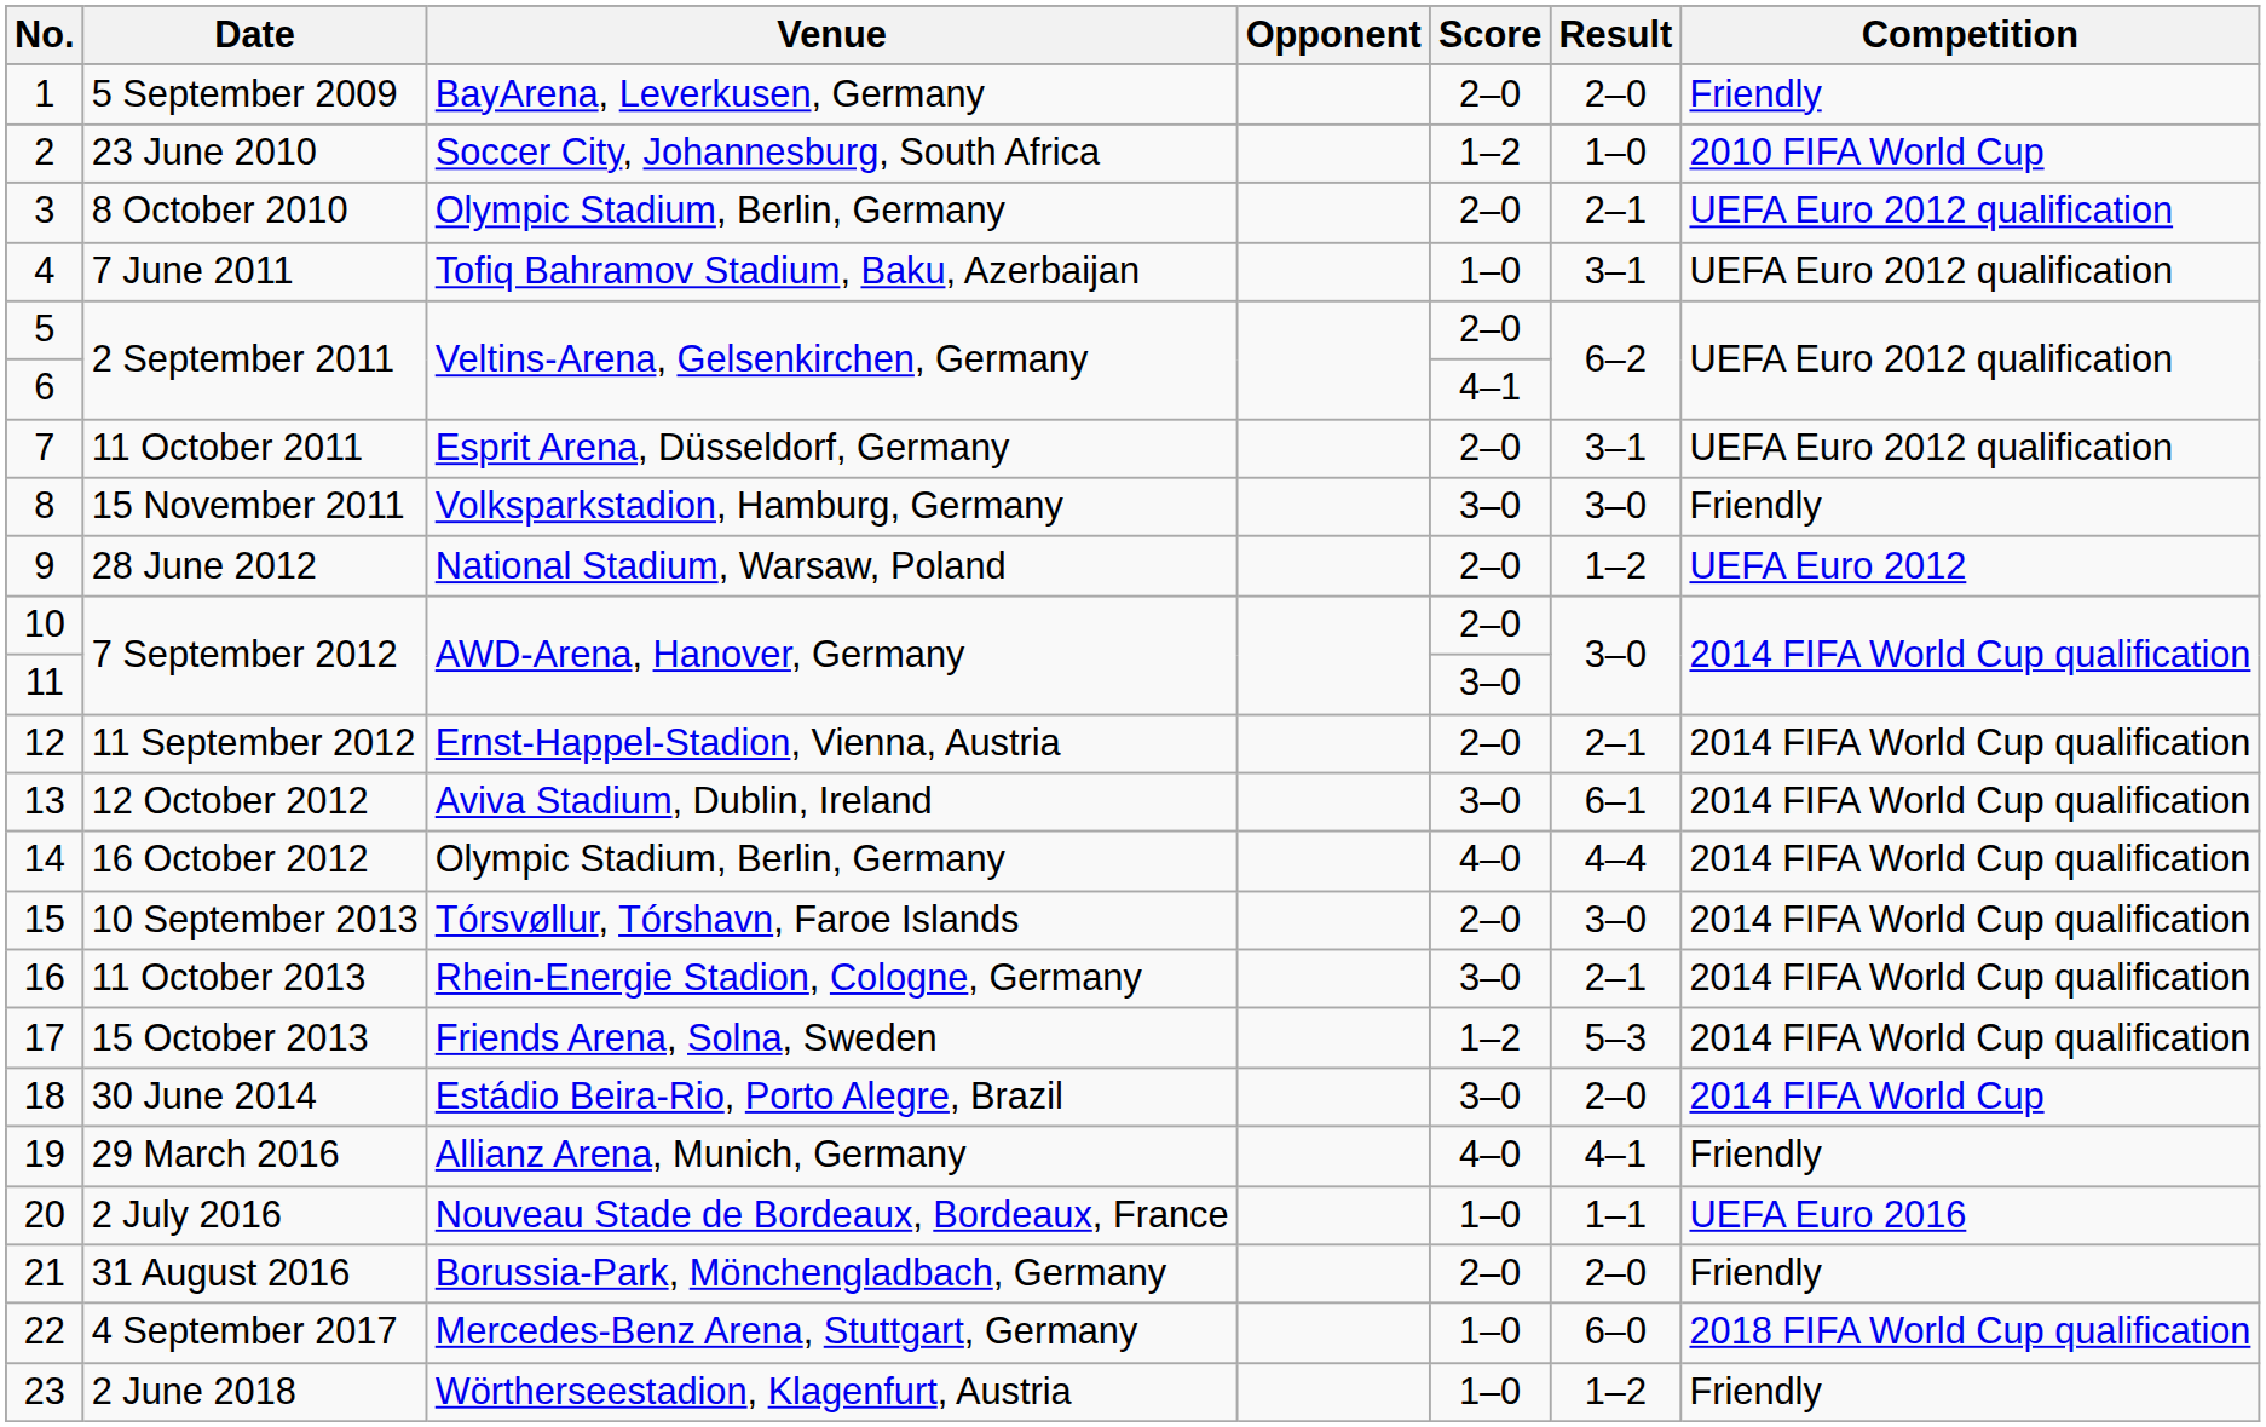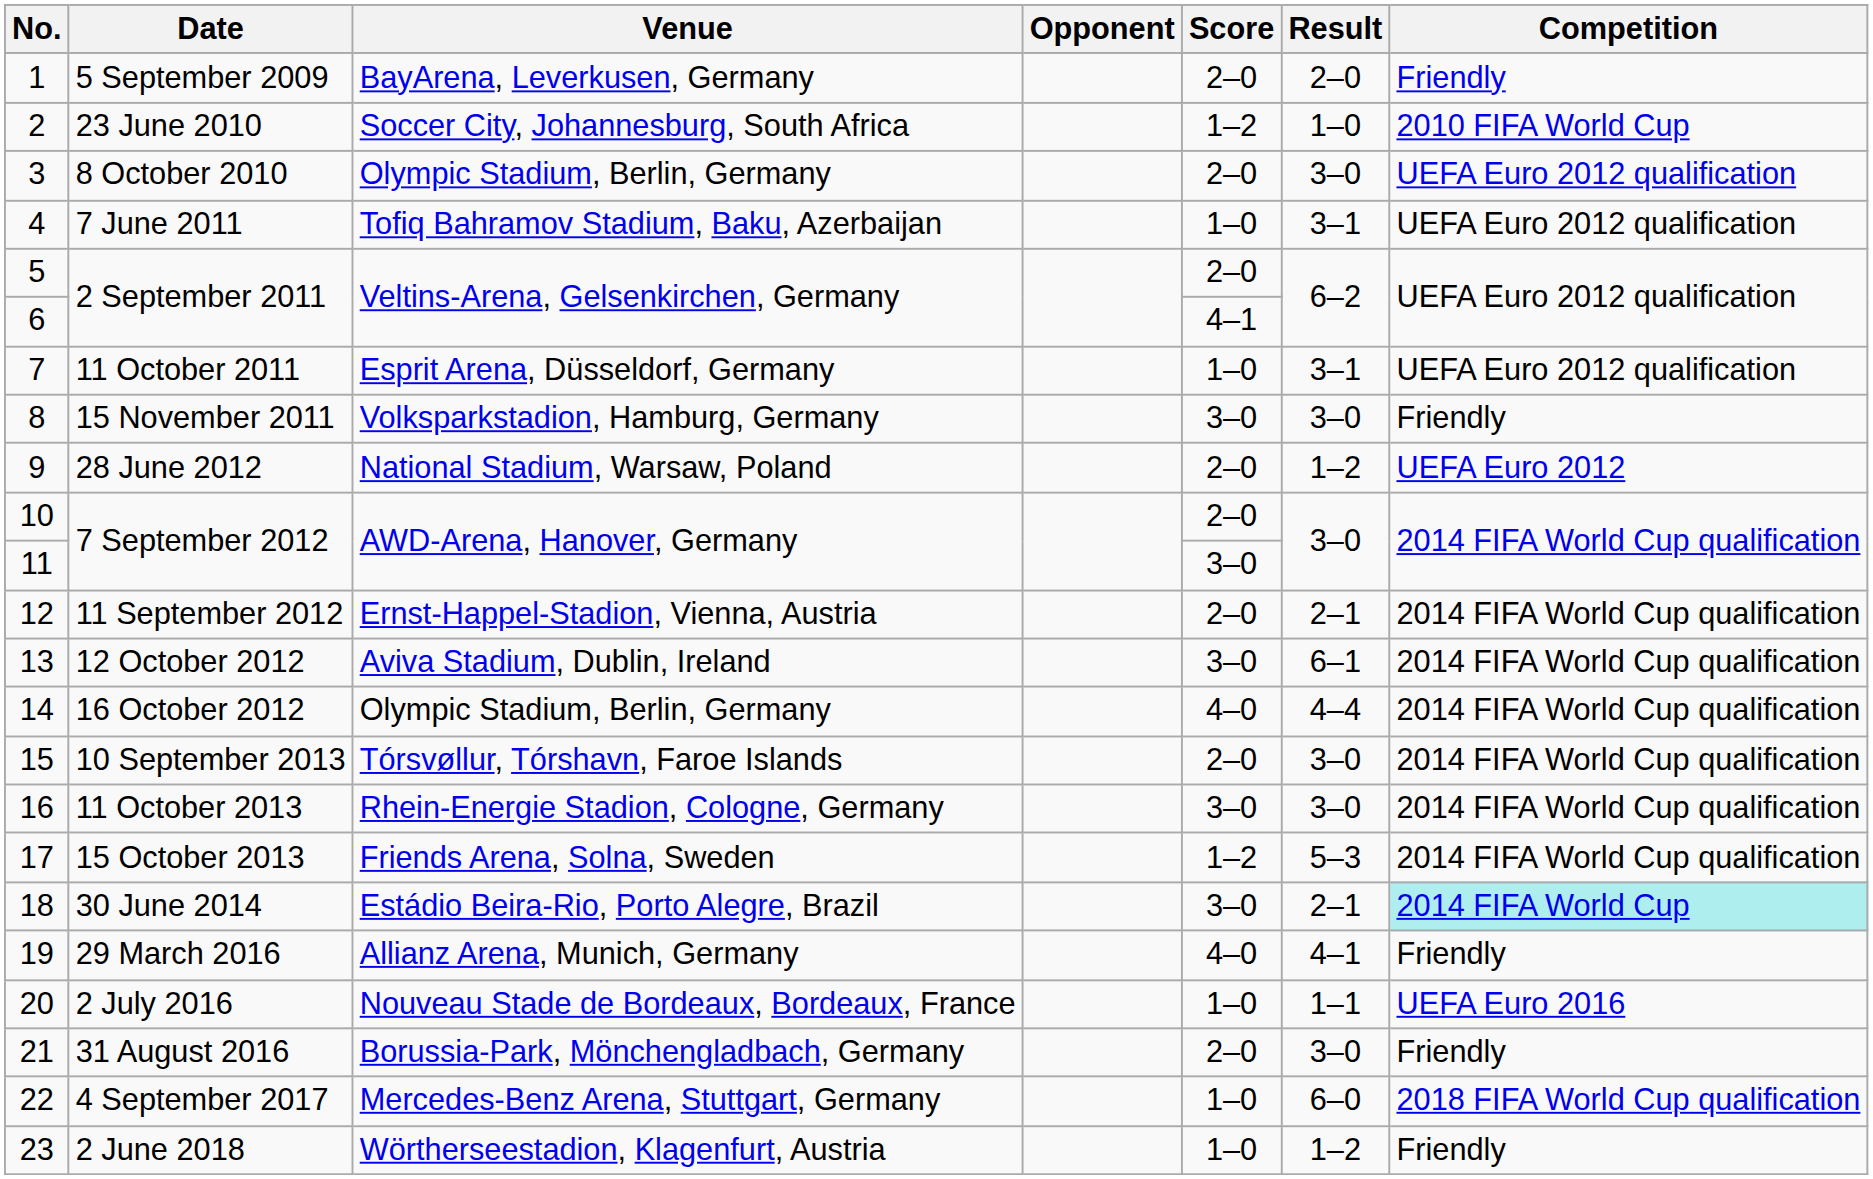8 October 2010 | Result: 2–1 -> 3–0
11 October 2011 | Score: 2–0 -> 1–0
11 October 2013 | Result: 2–1 -> 3–0
30 June 2014 | Result: 2–0 -> 2–1
30 June 2014 | Competition: no background -> paleturquoise background
31 August 2016 | Result: 2–0 -> 3–0
